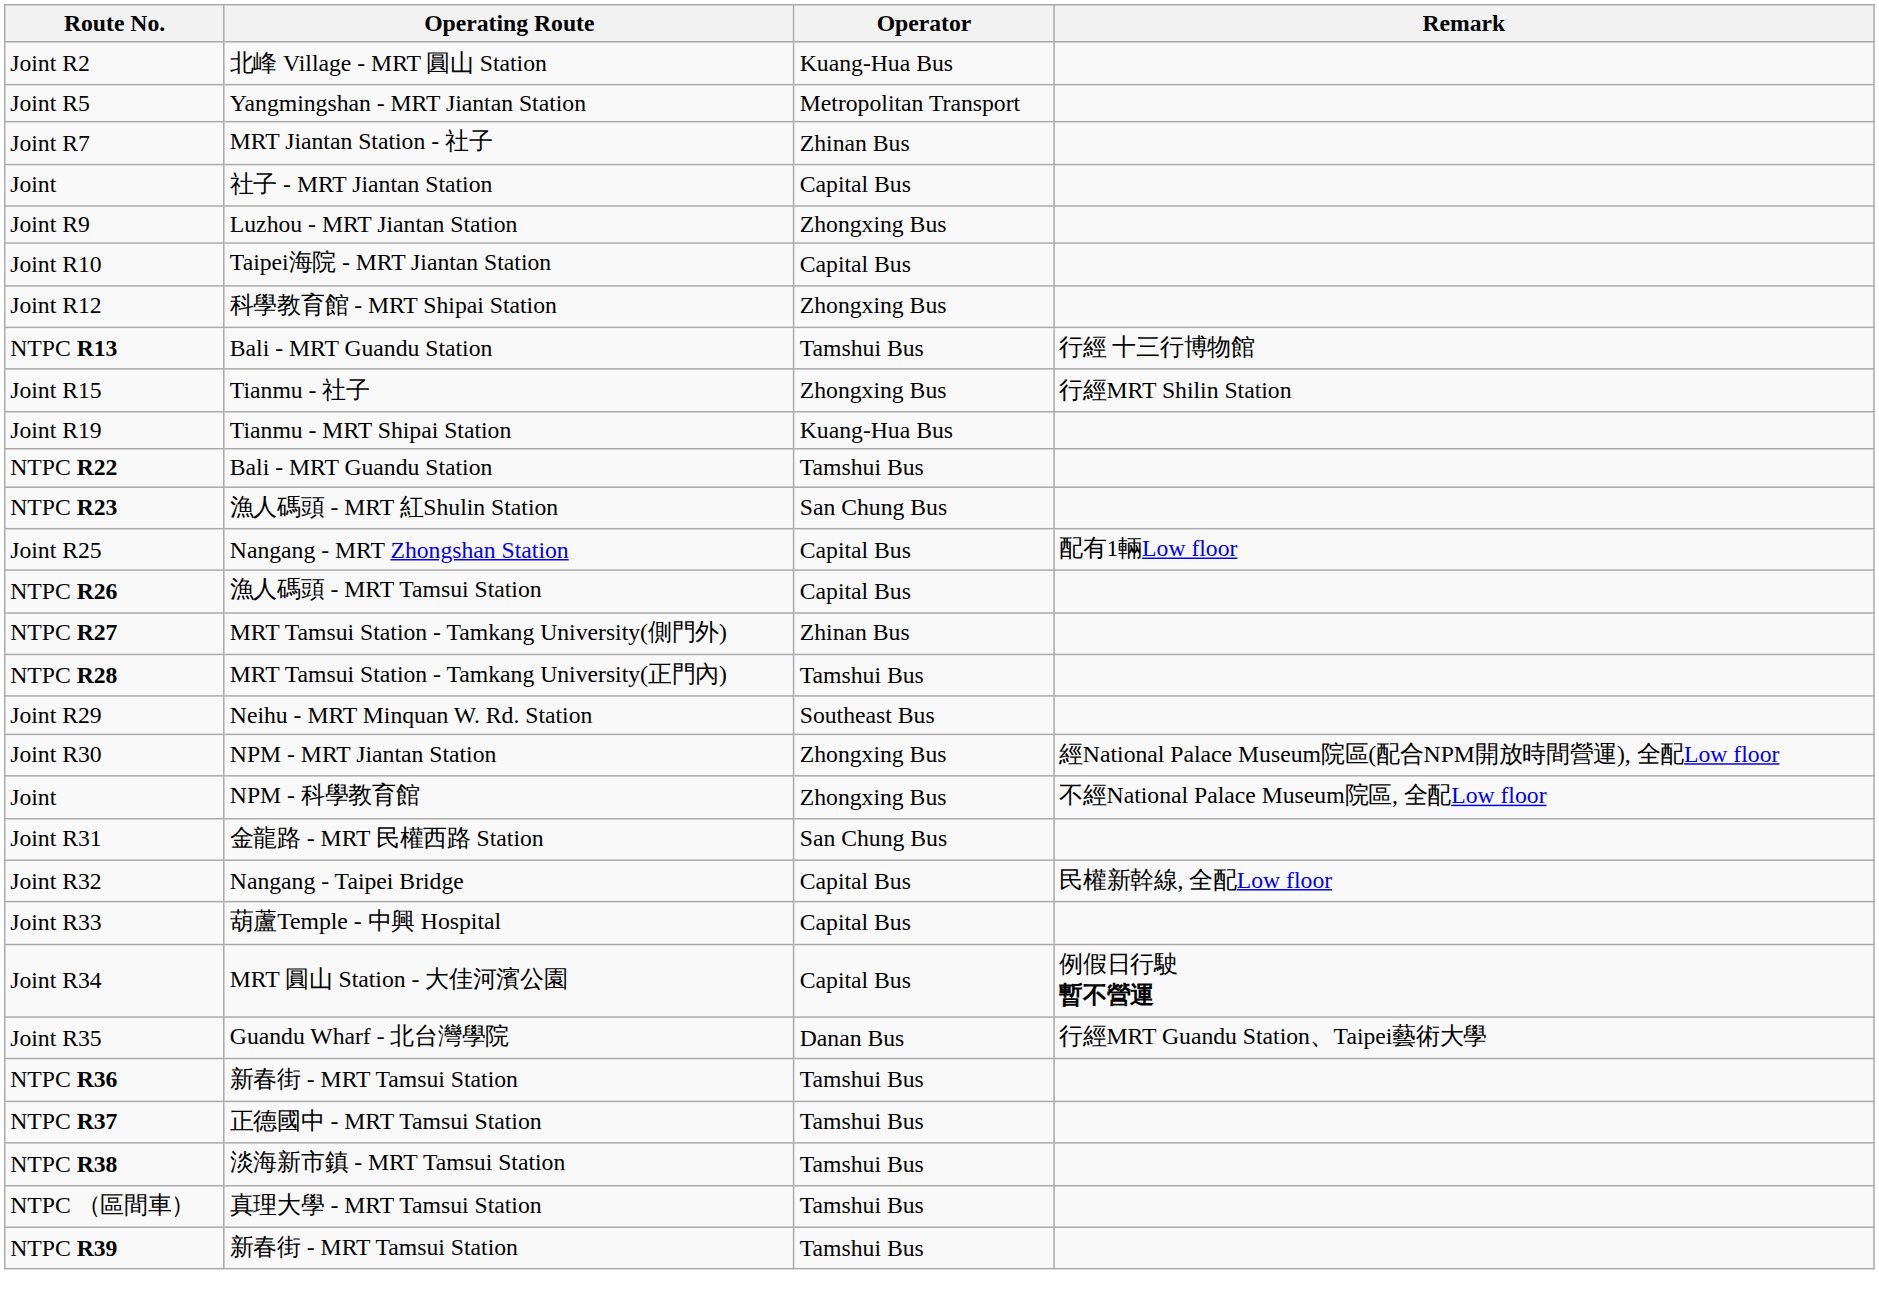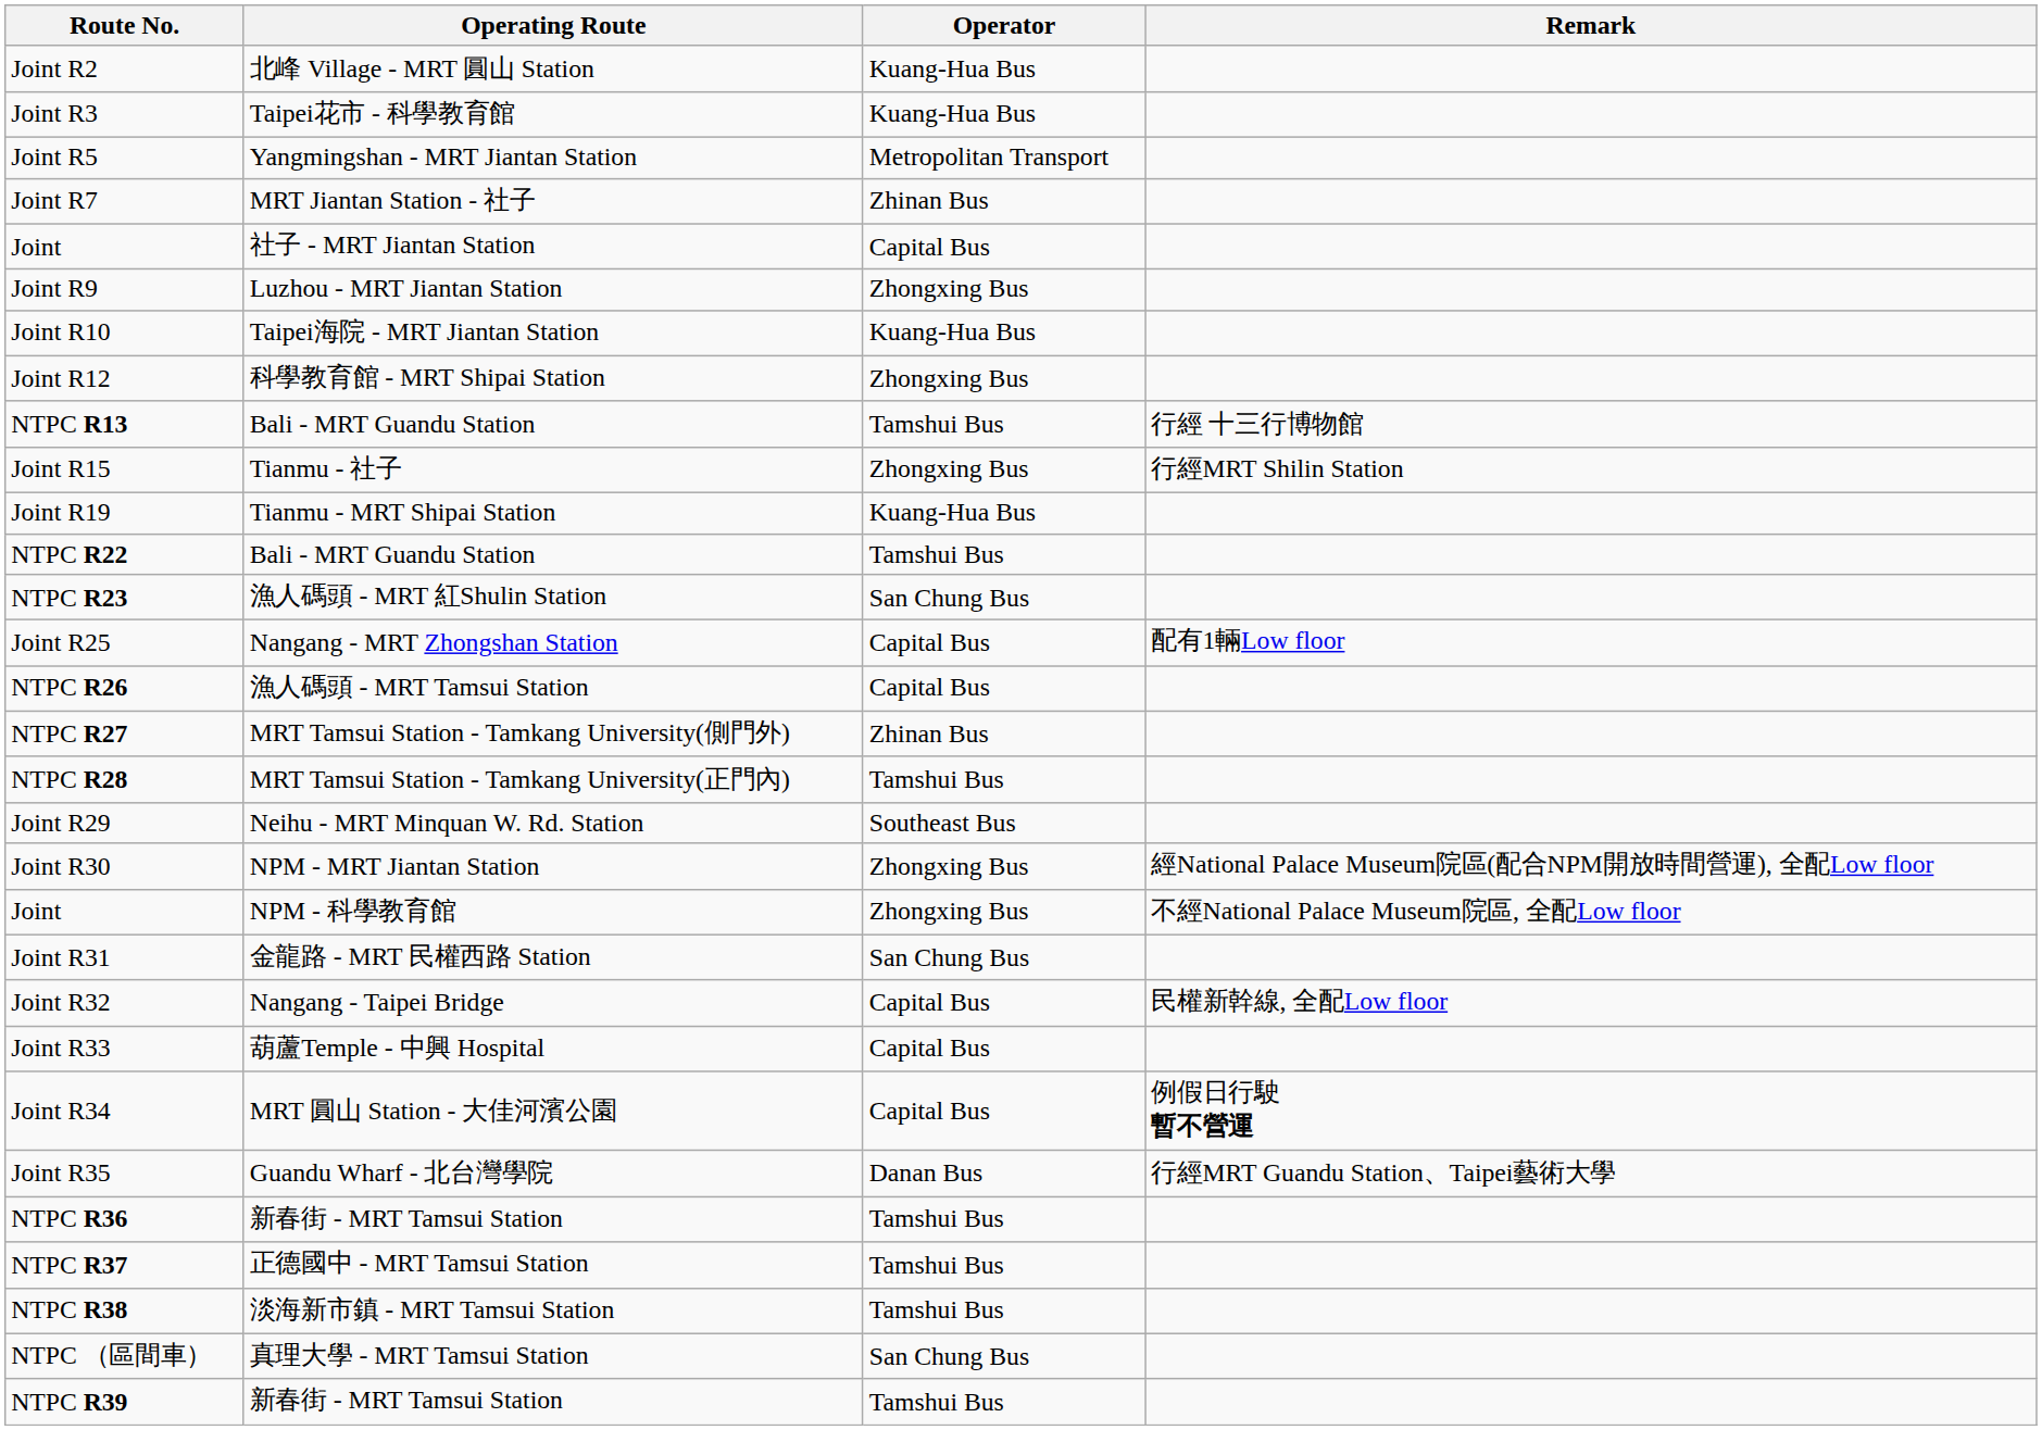+ row: Joint R3 | Taipei花市 - 科學教育館 | Kuang-Hua Bus
Joint R10 | Operator: Capital Bus -> Kuang-Hua Bus
NTPC （區間車） | Operator: Tamshui Bus -> San Chung Bus
